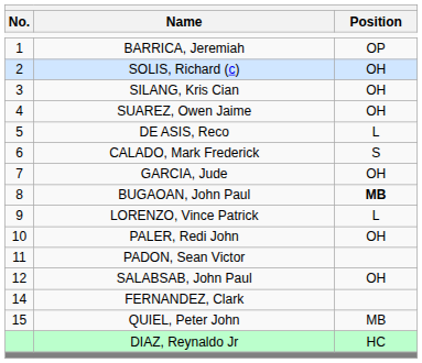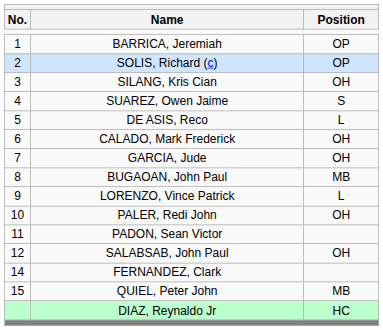SOLIS, Richard (c) | Position: OH -> OP
SUAREZ, Owen Jaime | Position: OH -> S
CALADO, Mark Frederick | Position: S -> OH
BUGAOAN, John Paul | Position: bold -> normal
